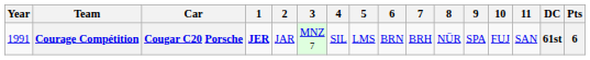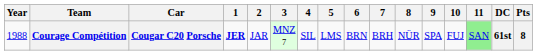Courage Compétition | Year: 1991 -> 1988
Courage Compétition | 11: no background -> lightgreen background
Courage Compétition | Pts: 6 -> 8
